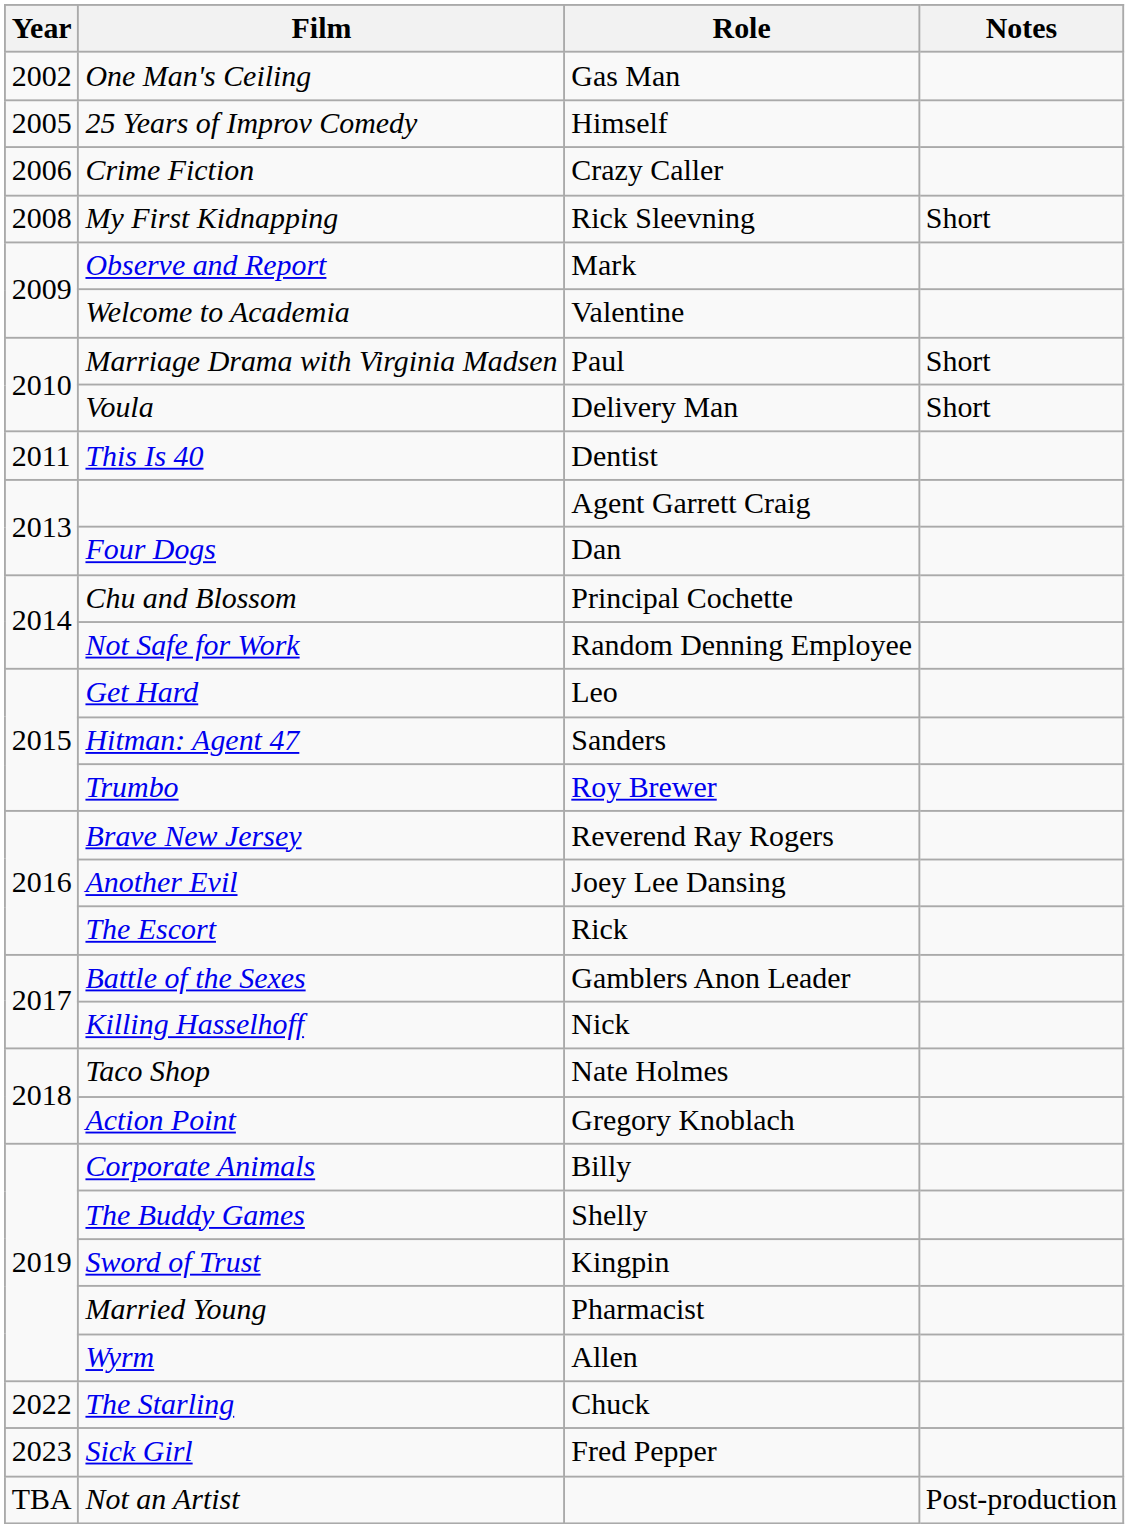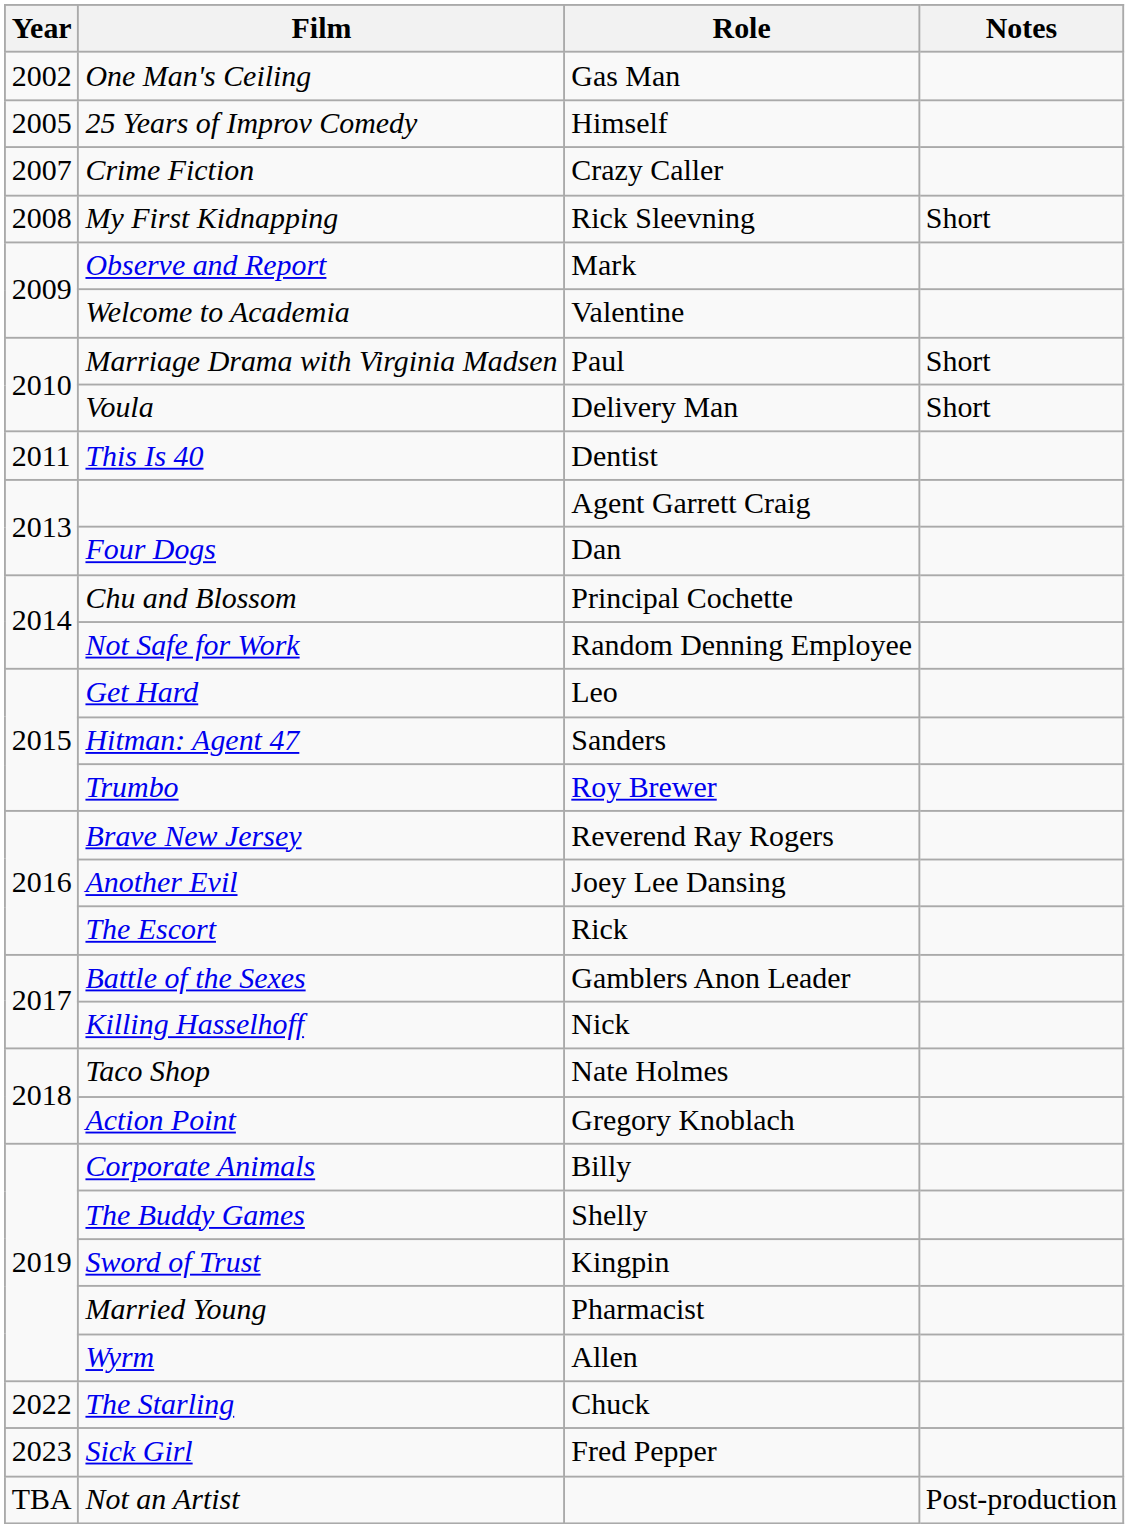Crime Fiction | Year: 2006 -> 2007
